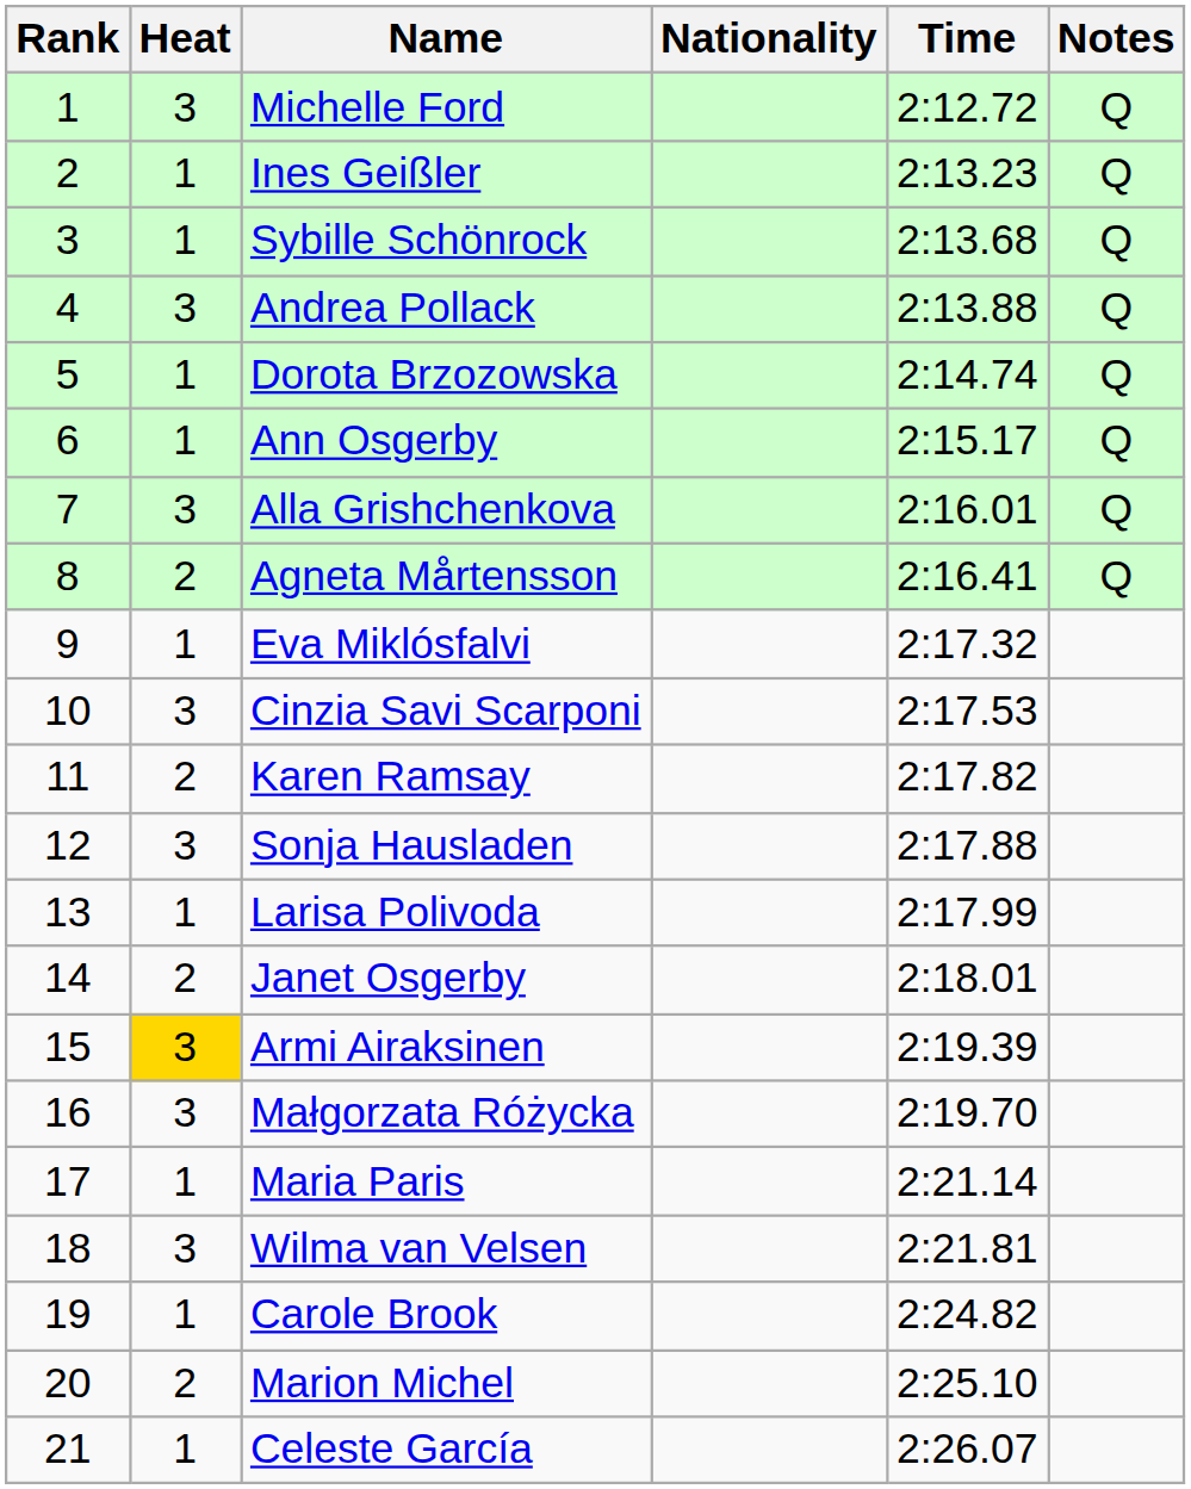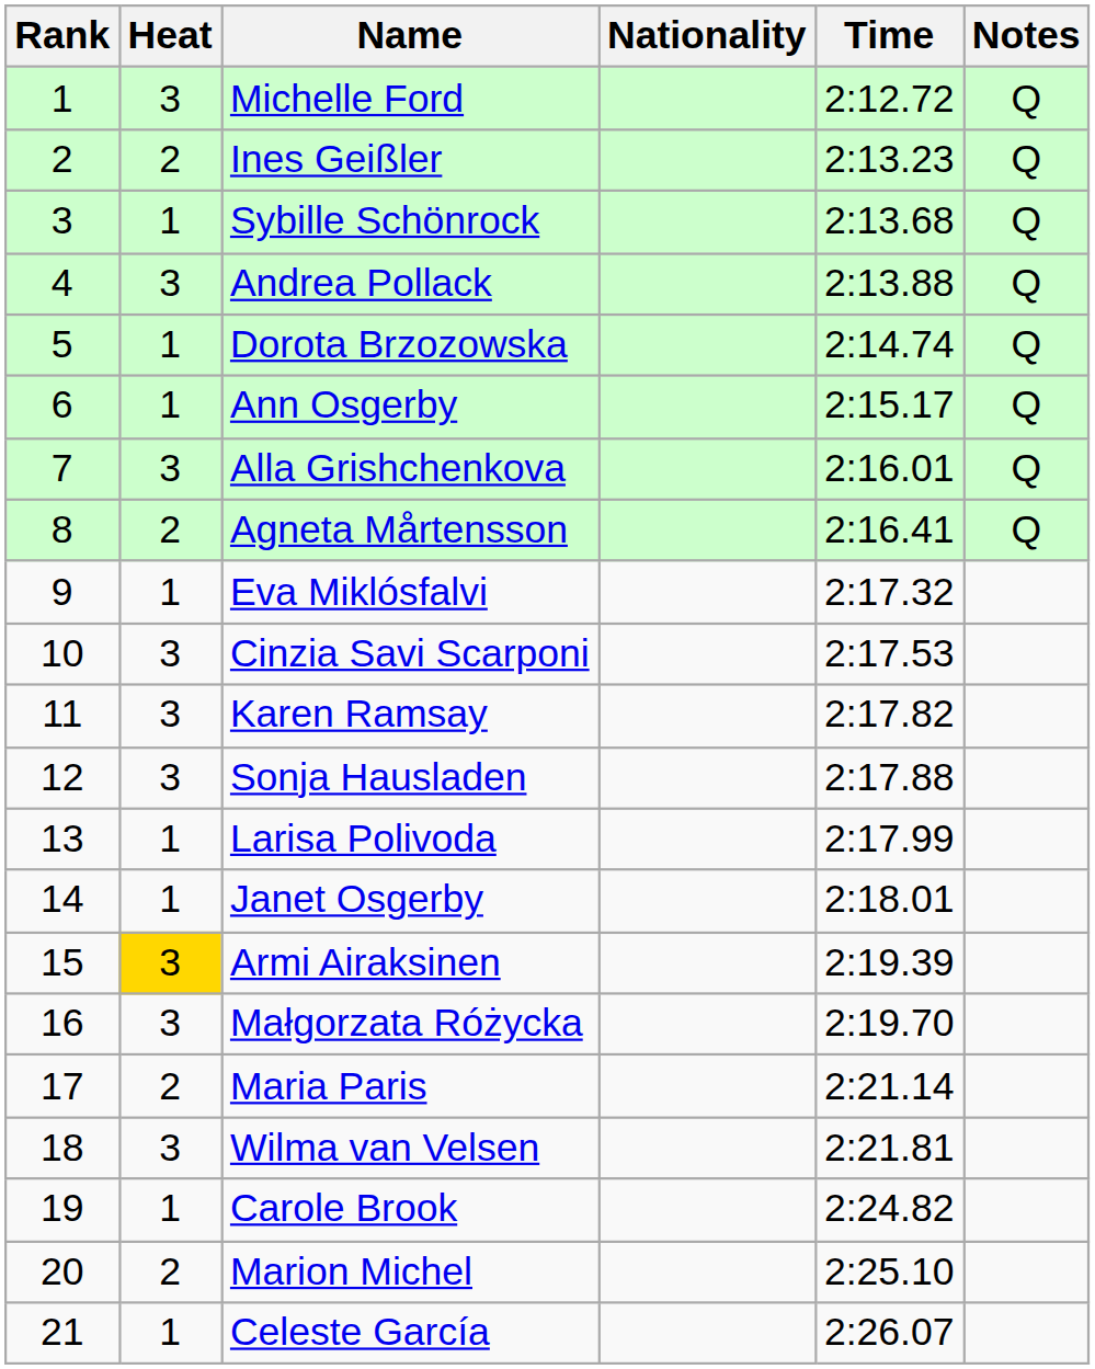Ines Geißler | Heat: 1 -> 2
Karen Ramsay | Heat: 2 -> 3
Janet Osgerby | Heat: 2 -> 1
Maria Paris | Heat: 1 -> 2
